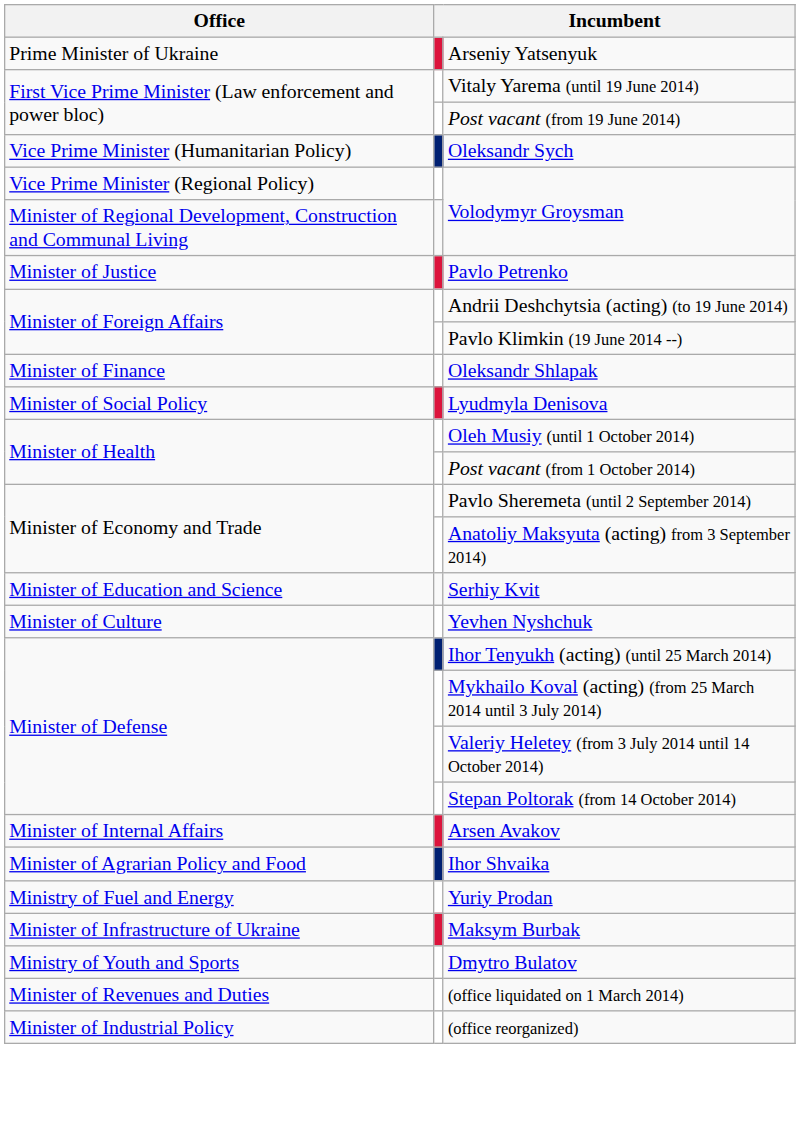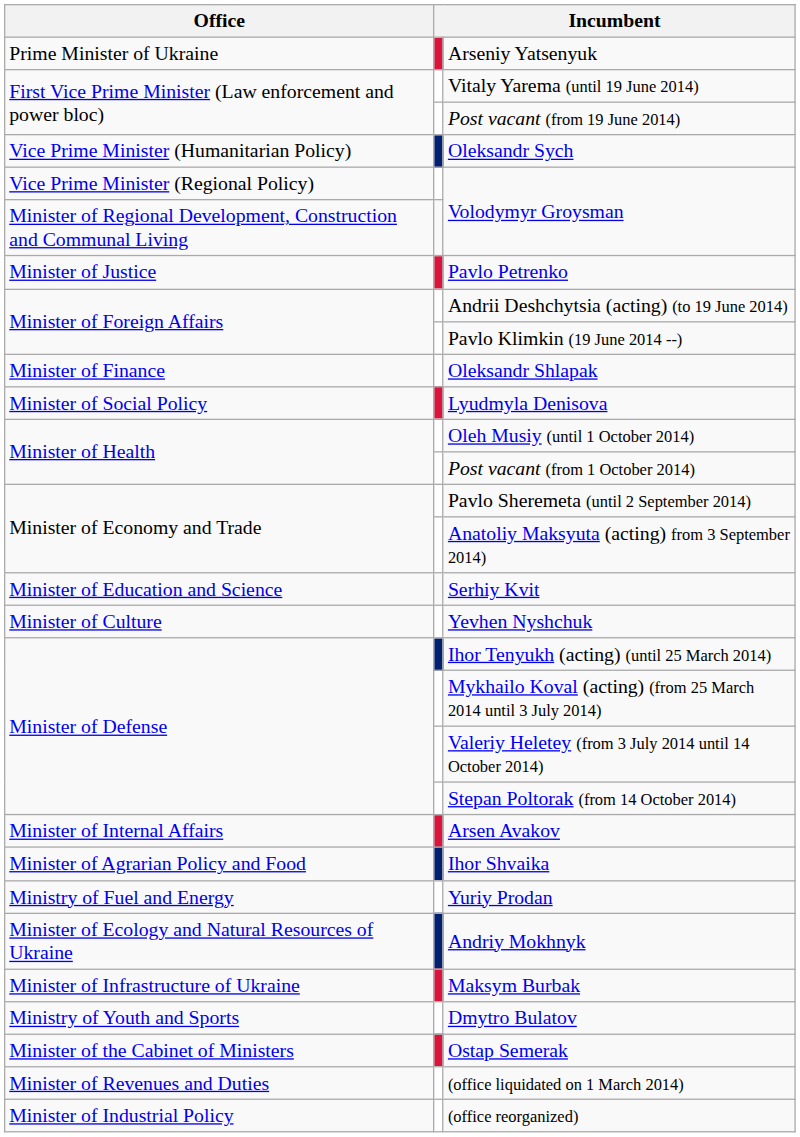+ row: Minister of Ecology and Natural Resources of Ukraine | Andriy Mokhnyk
+ row: Minister of the Cabinet of Ministers | Ostap Semerak
